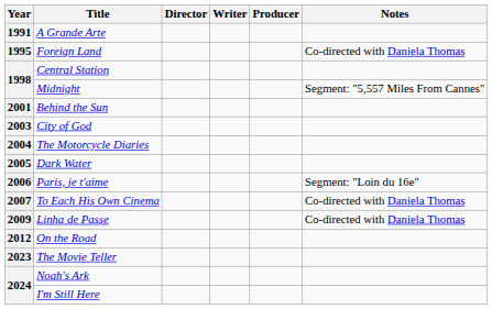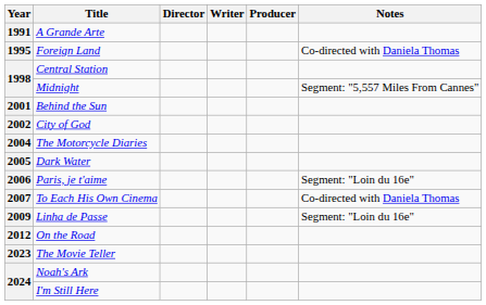City of God | Year: 2003 -> 2002
Linha de Passe | Notes: Co-directed with Daniela Thomas -> Segment: "Loin du 16e"
